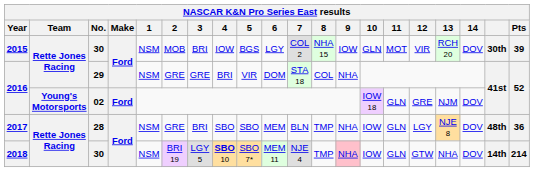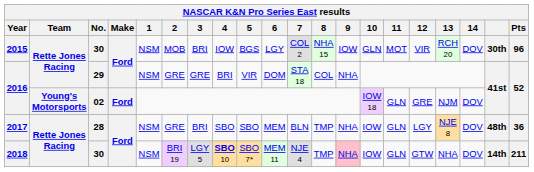2015 | Pts: 39 -> 96
2018 | Pts: 214 -> 211
